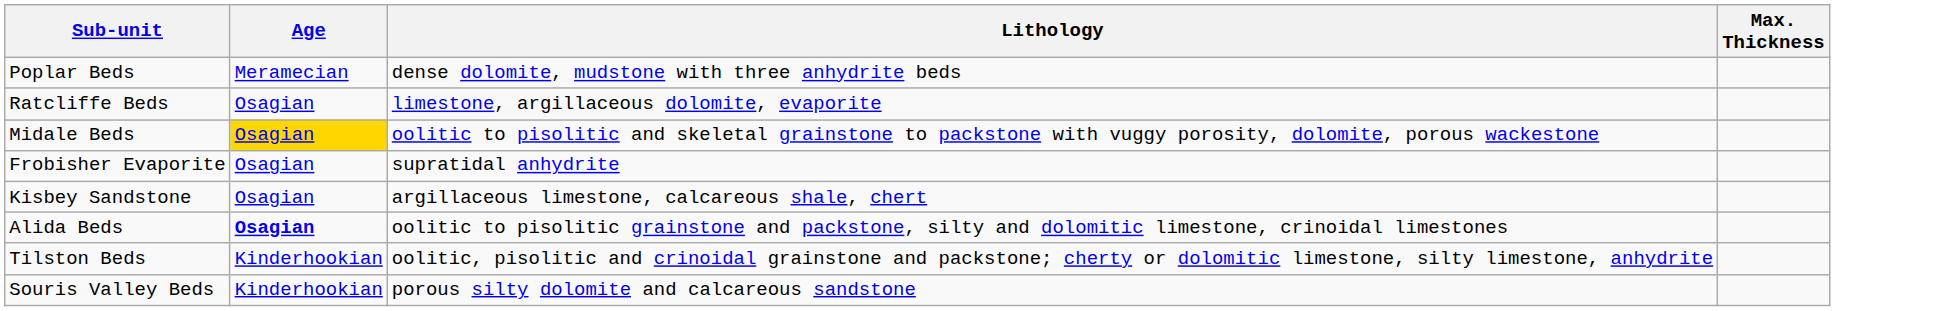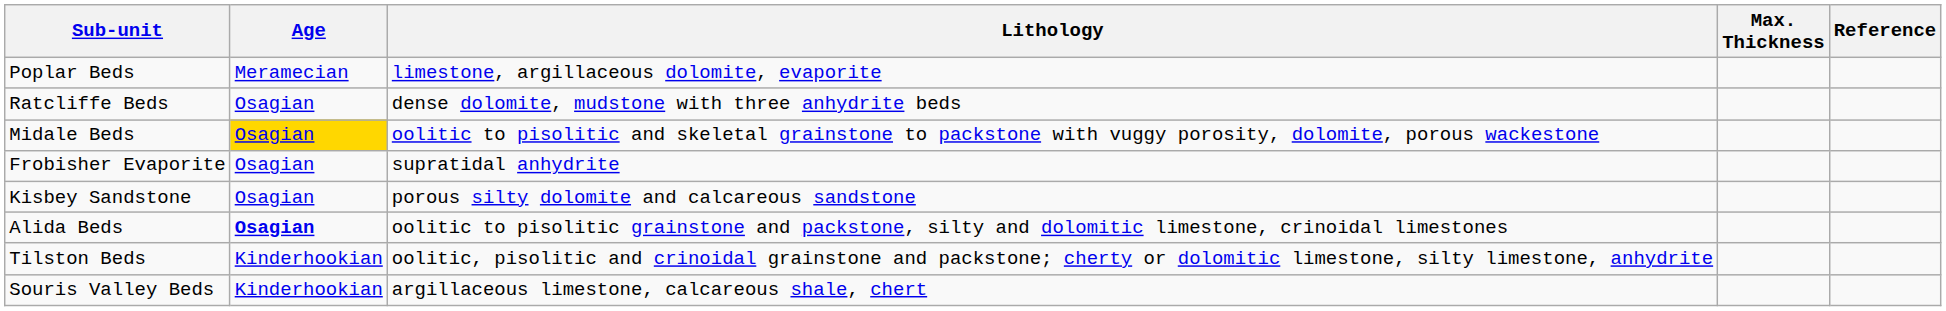+ column: Reference
Poplar Beds | Lithology: dense dolomite, mudstone with three anhydrite beds -> limestone, argillaceous dolomite, evaporite
Ratcliffe Beds | Lithology: limestone, argillaceous dolomite, evaporite -> dense dolomite, mudstone with three anhydrite beds
Kisbey Sandstone | Lithology: argillaceous limestone, calcareous shale, chert -> porous silty dolomite and calcareous sandstone
Souris Valley Beds | Lithology: porous silty dolomite and calcareous sandstone -> argillaceous limestone, calcareous shale, chert
